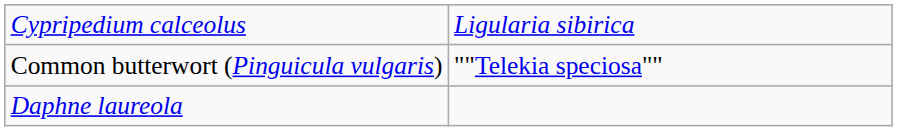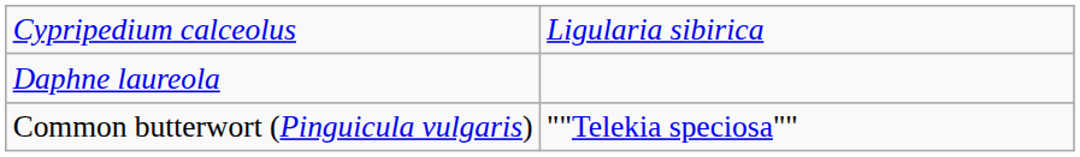rows swapped: Common butterwort (Pinguicula vulgaris) <-> Daphne laureola
